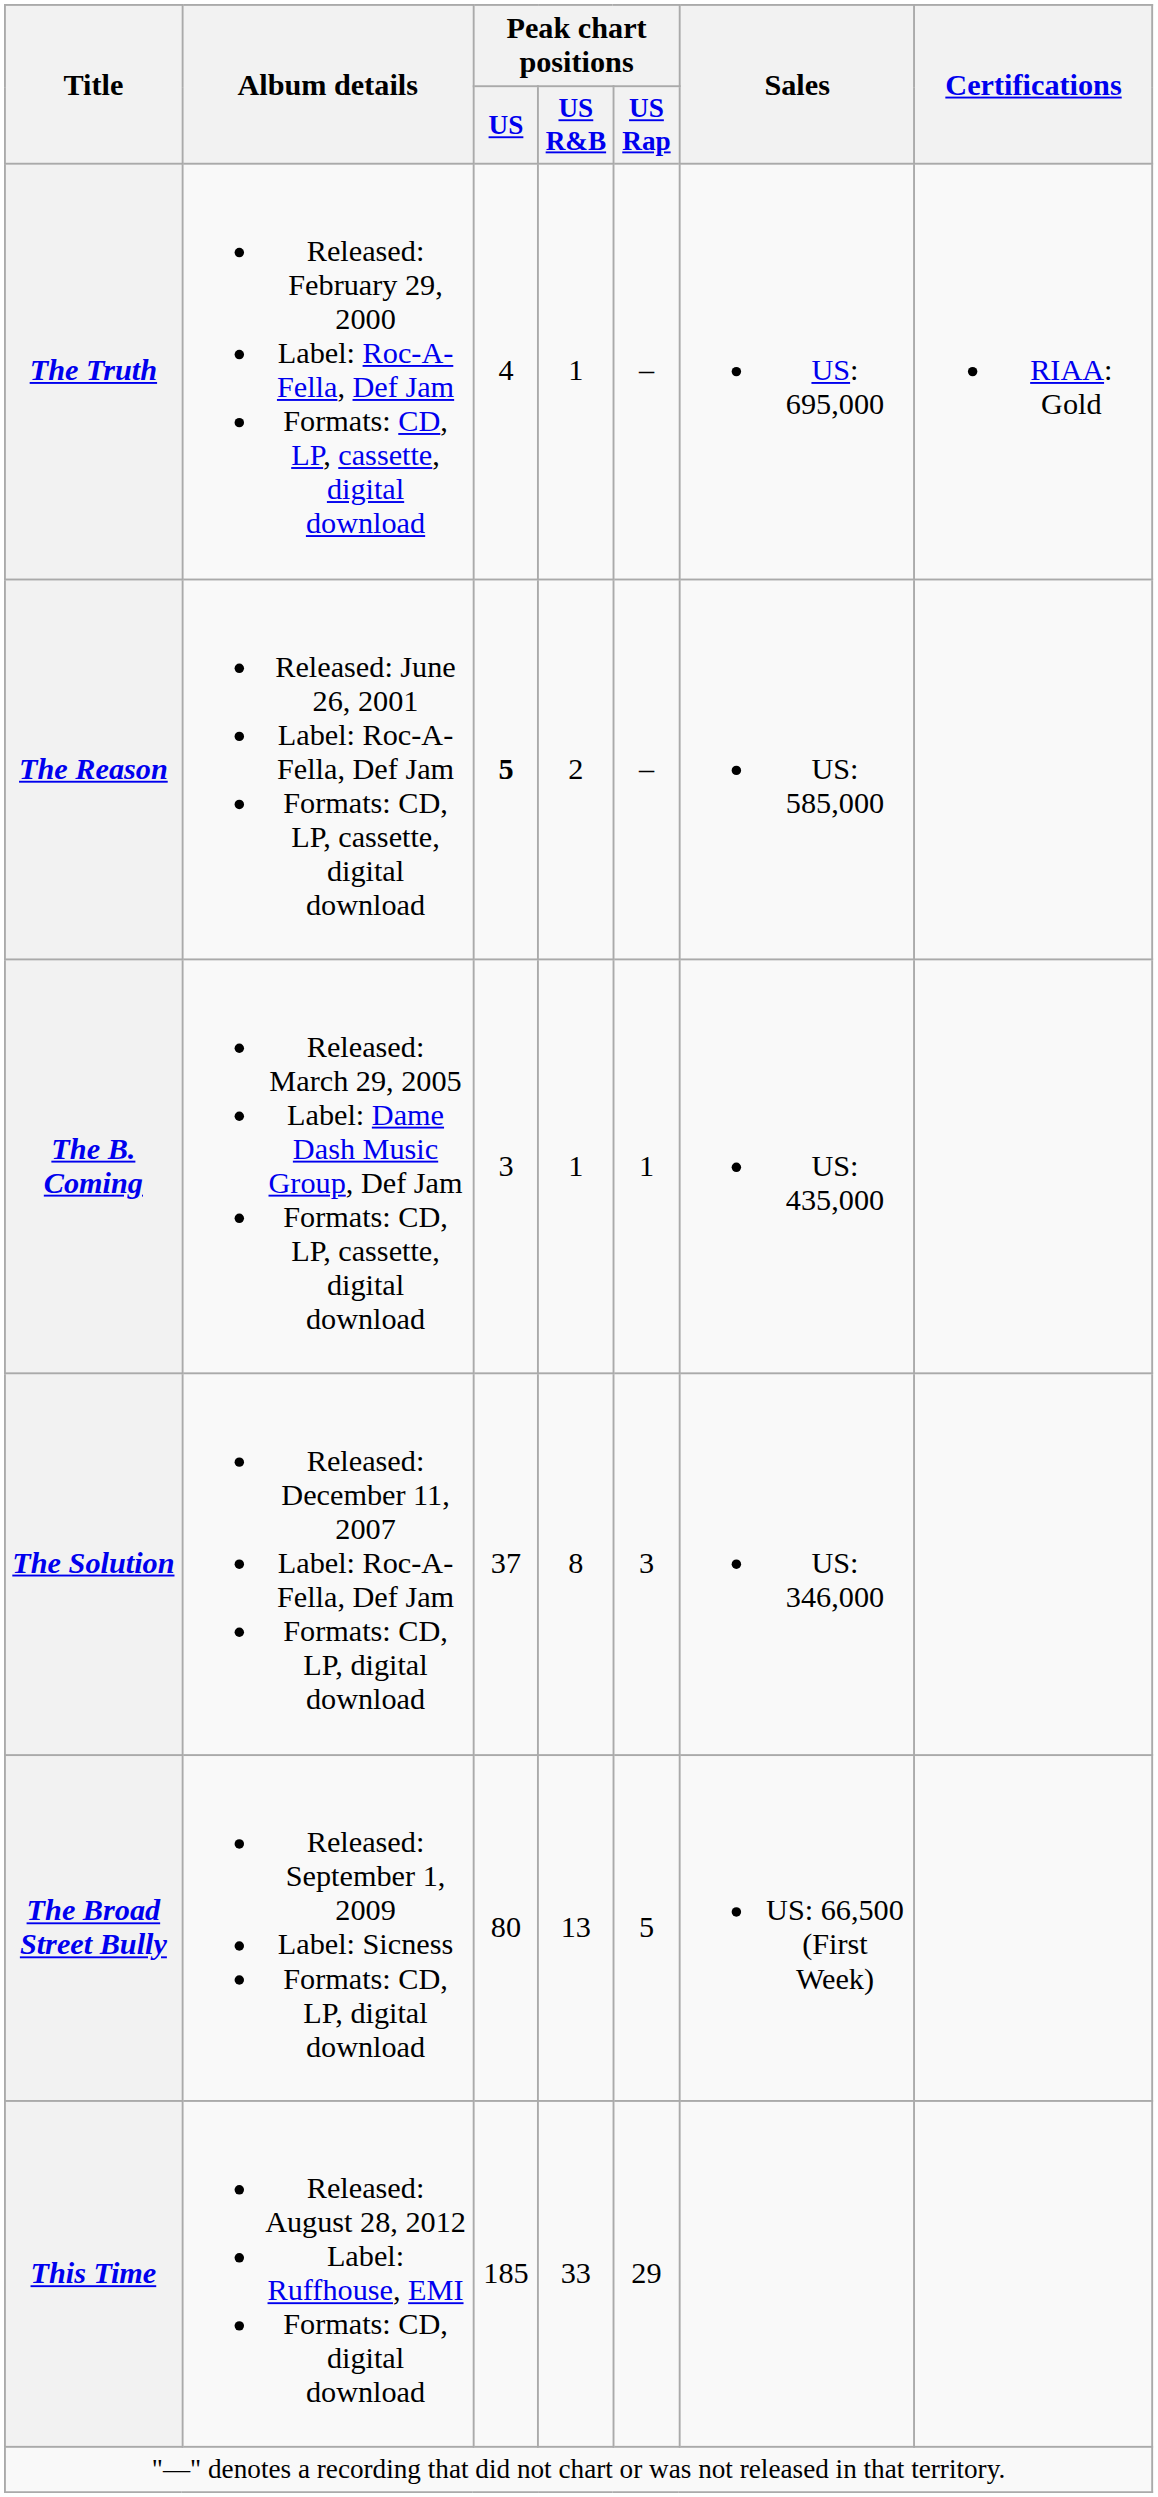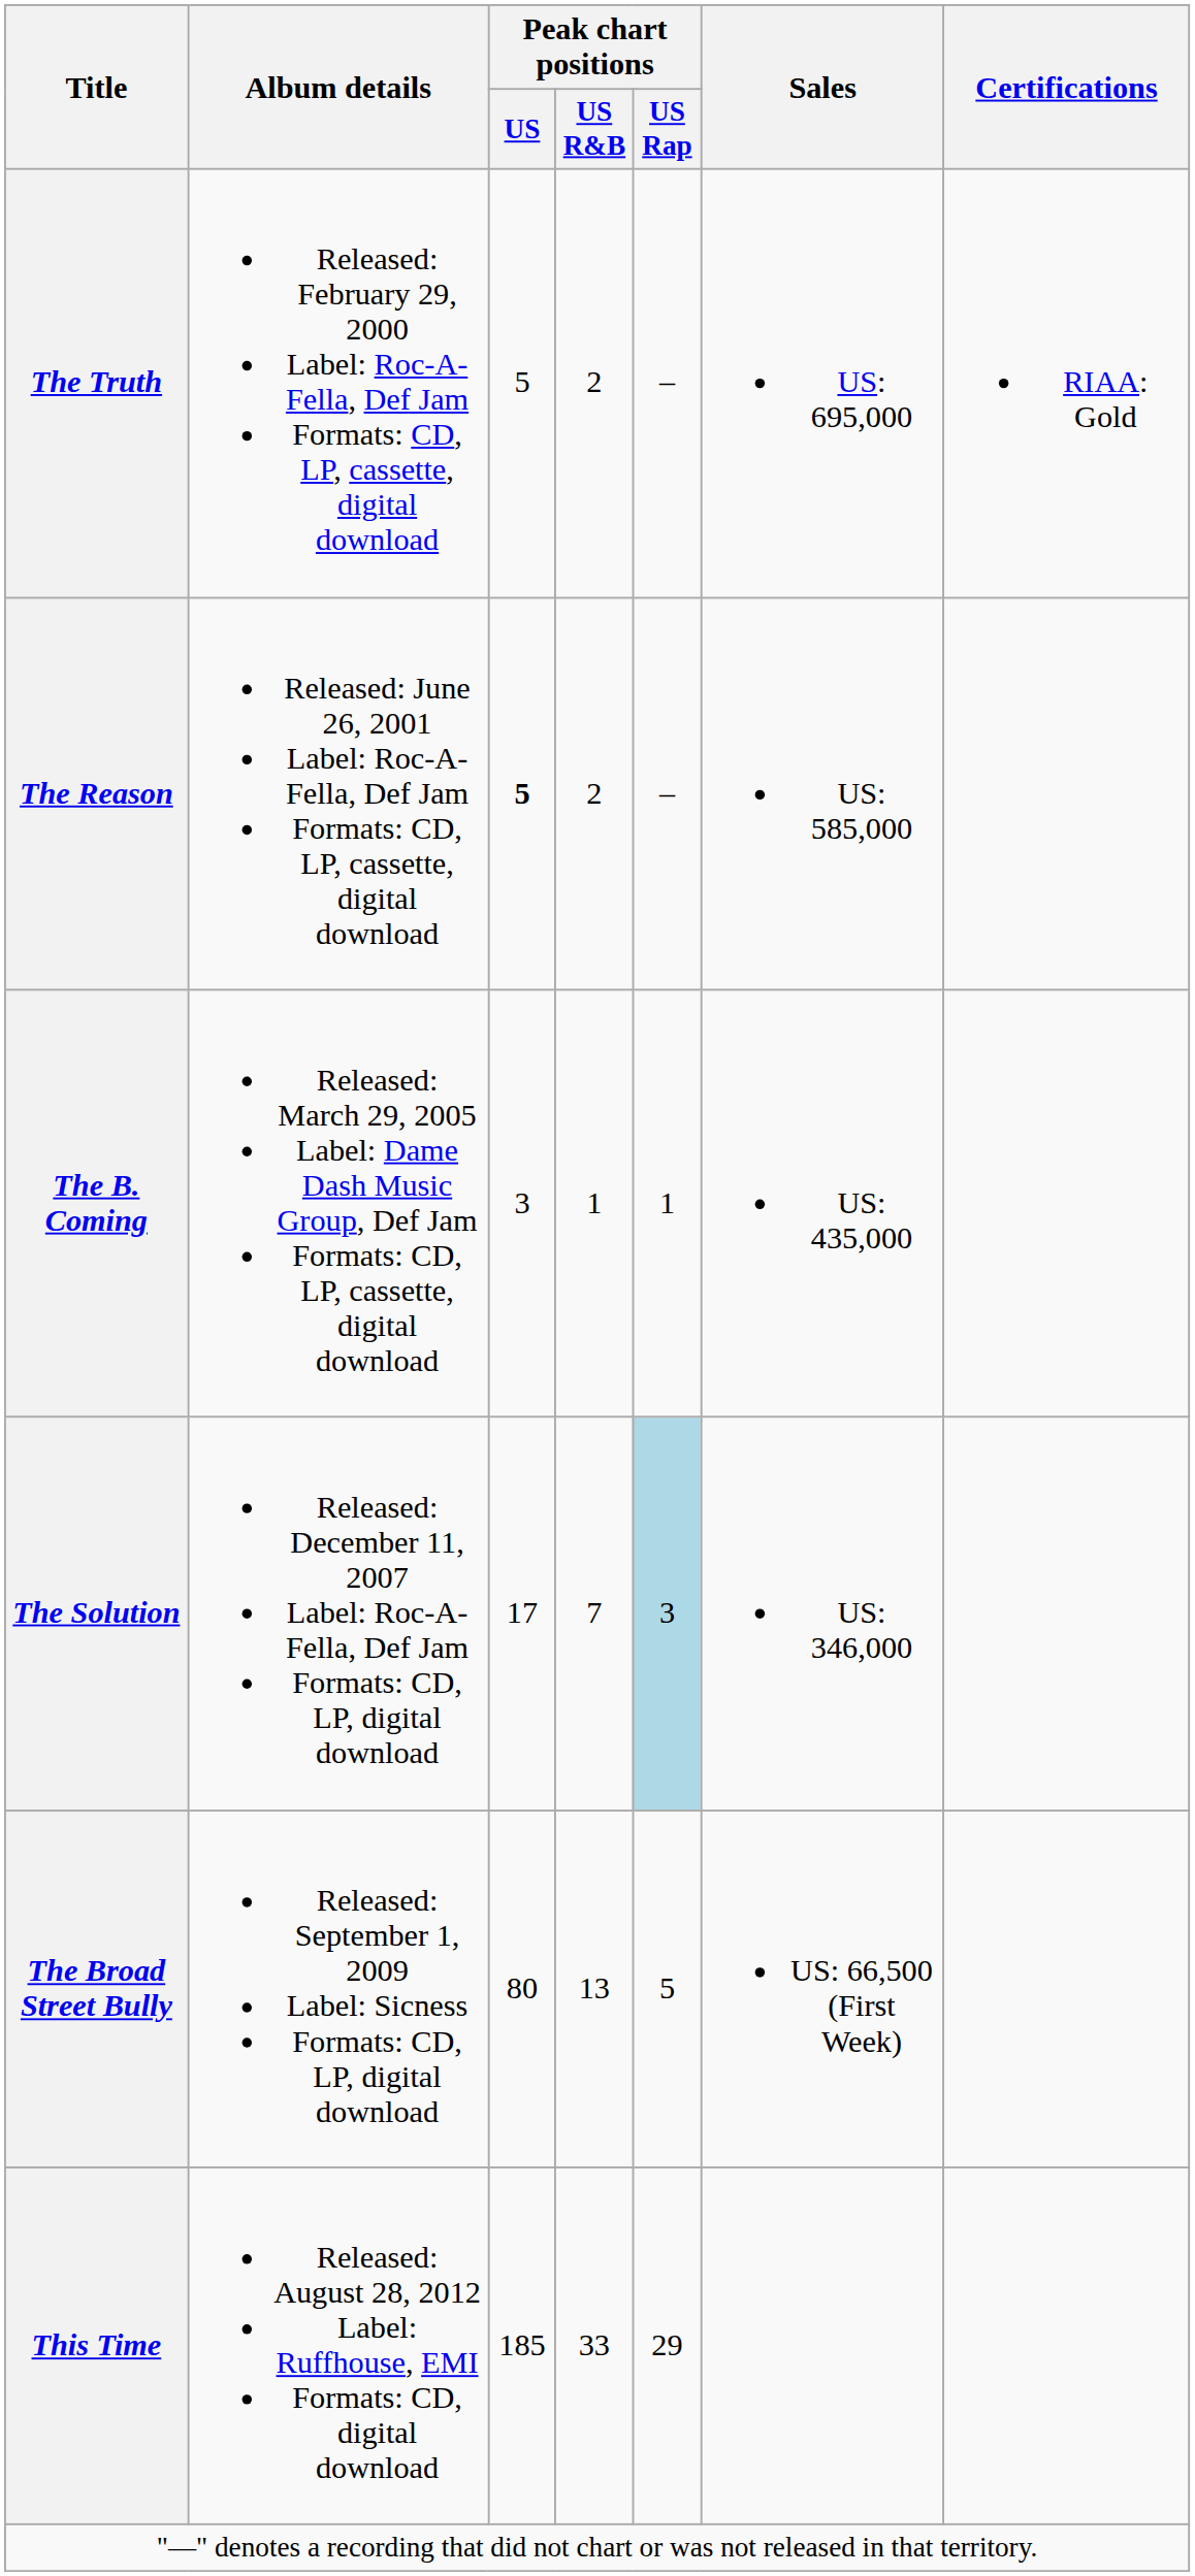The Truth | Peak chart positions / US: 4 -> 5
The Truth | Peak chart positions / US R&B: 1 -> 2
The Solution | Peak chart positions / US: 37 -> 17
The Solution | Peak chart positions / US R&B: 8 -> 7
The Solution | Peak chart positions / US Rap: no background -> lightblue background
